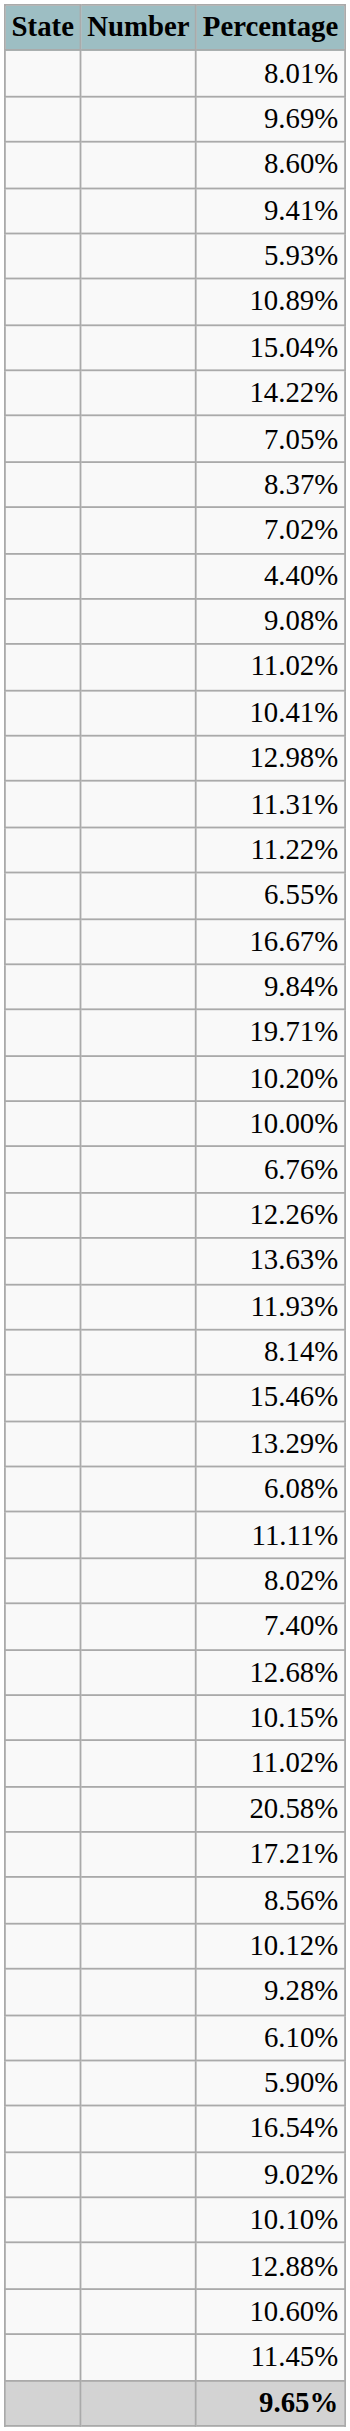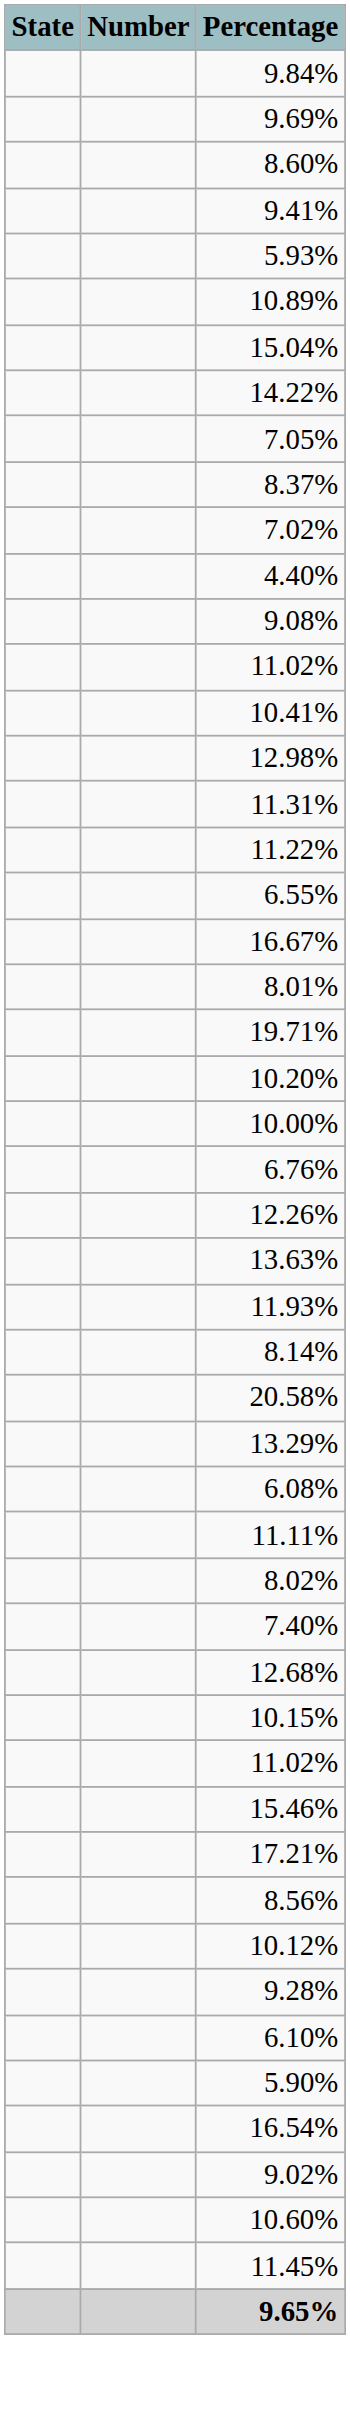rows swapped: 8.01% <-> 9.84%
rows swapped: 20.58% <-> 15.46%
- row: 10.10%
- row: 12.88%
